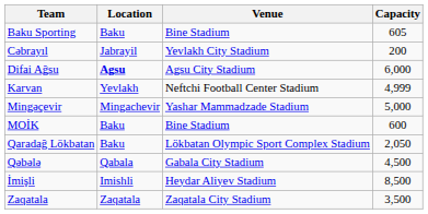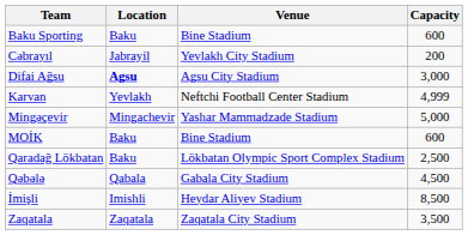Baku Sporting | Capacity: 605 -> 600
Difai Ağsu | Capacity: 6,000 -> 3,000
Qaradağ Lökbatan | Capacity: 2,050 -> 2,500
